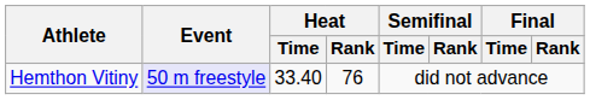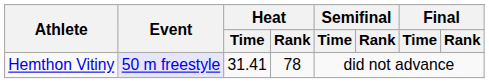Hemthon Vitiny | Heat / Time: 33.40 -> 31.41
Hemthon Vitiny | Heat / Rank: 76 -> 78
